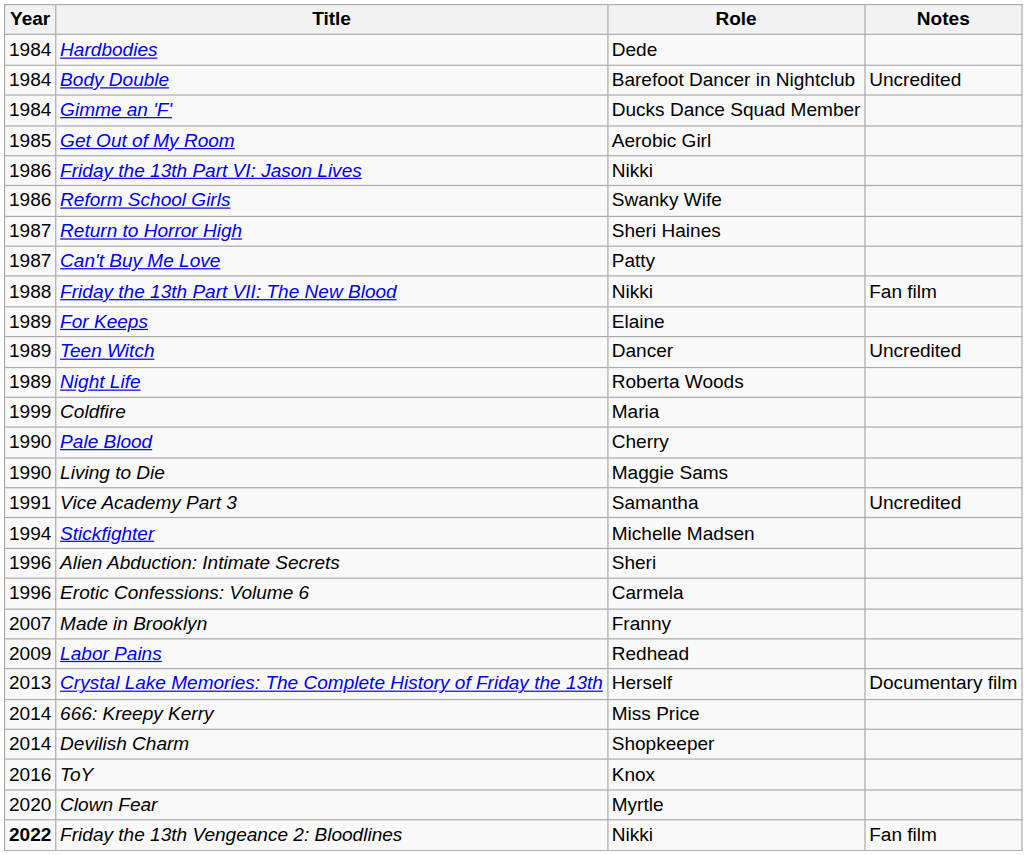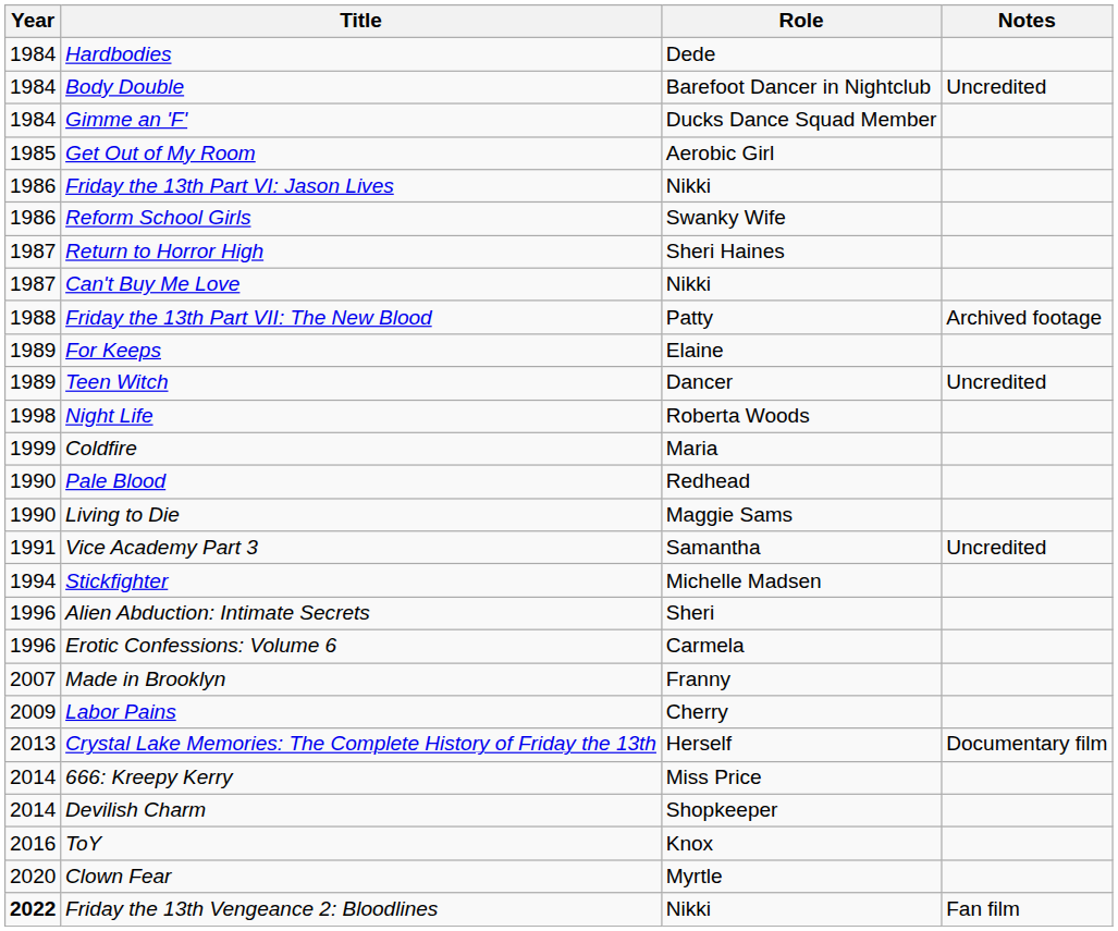Can't Buy Me Love | Role: Patty -> Nikki
Friday the 13th Part VII: The New Blood | Role: Nikki -> Patty
Friday the 13th Part VII: The New Blood | Notes: Fan film -> Archived footage
Night Life | Year: 1989 -> 1998
Pale Blood | Role: Cherry -> Redhead
Labor Pains | Role: Redhead -> Cherry
